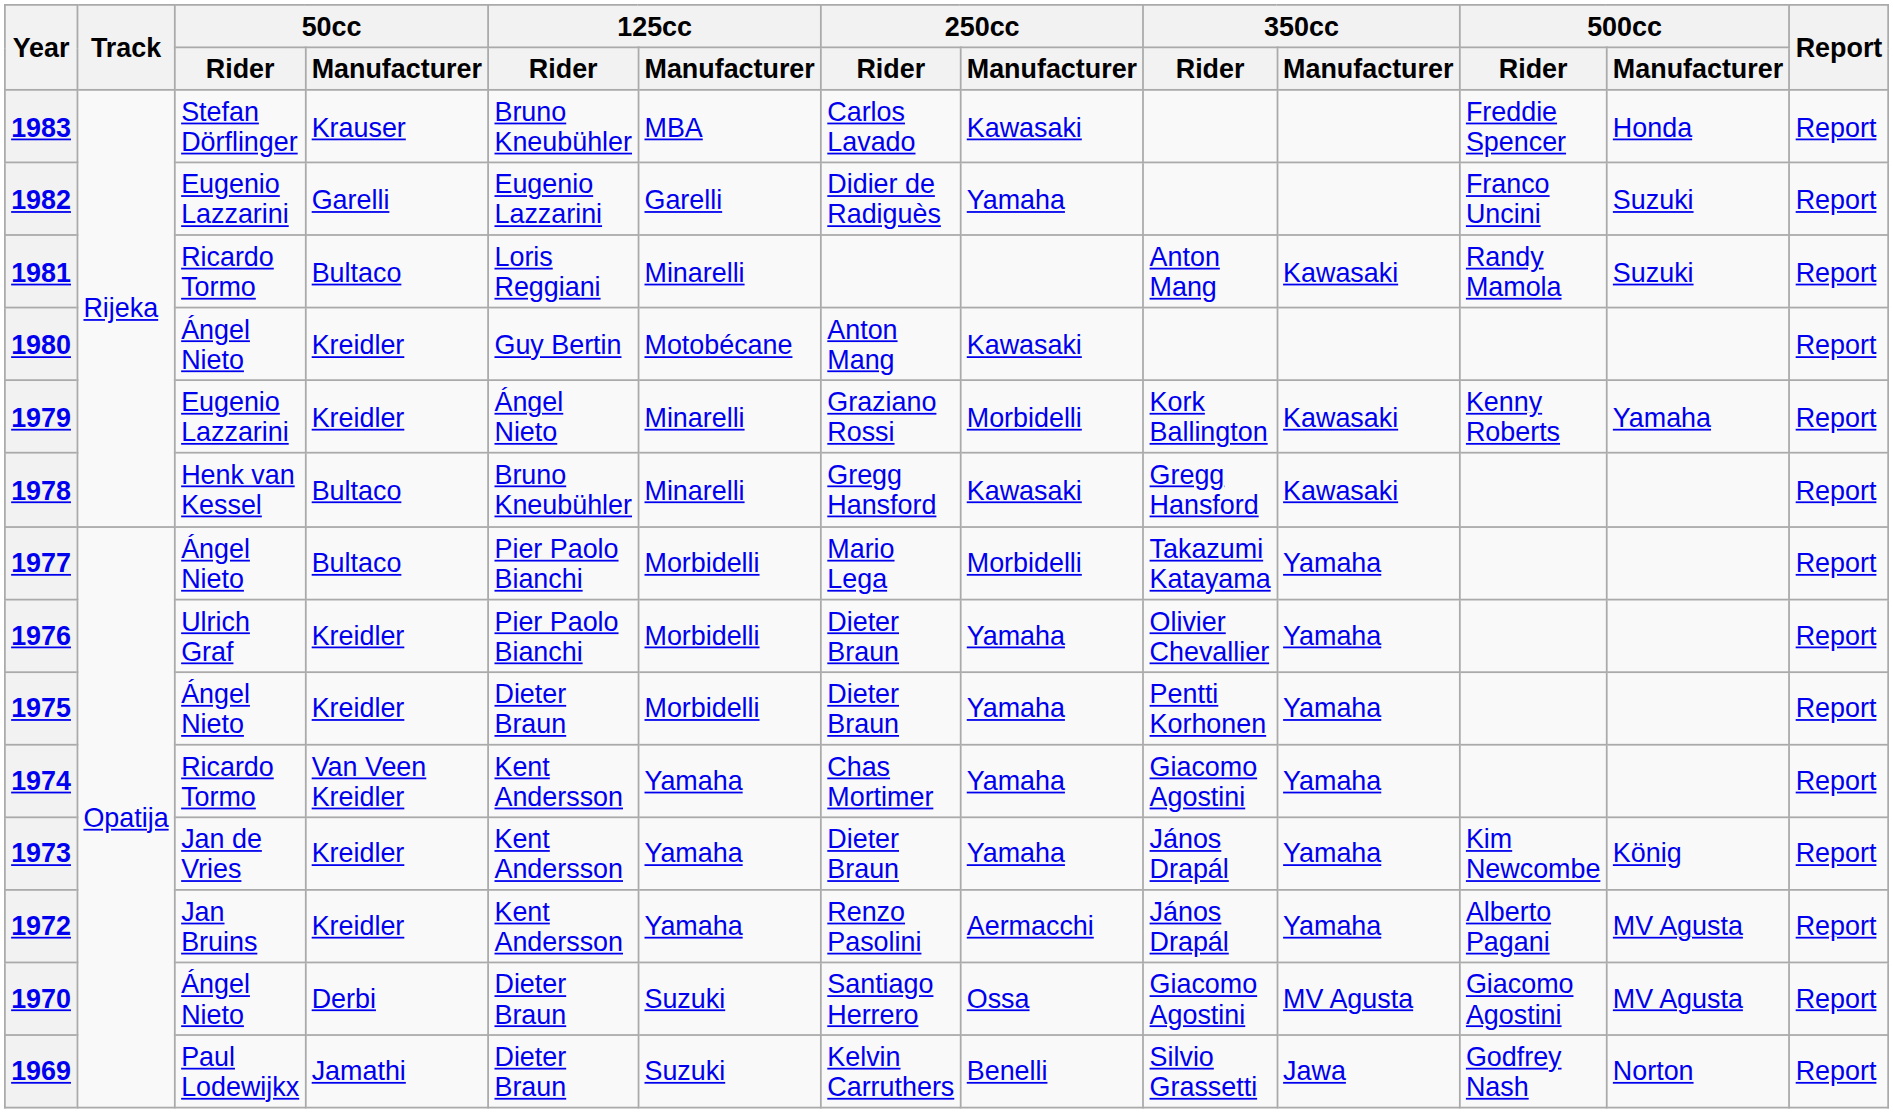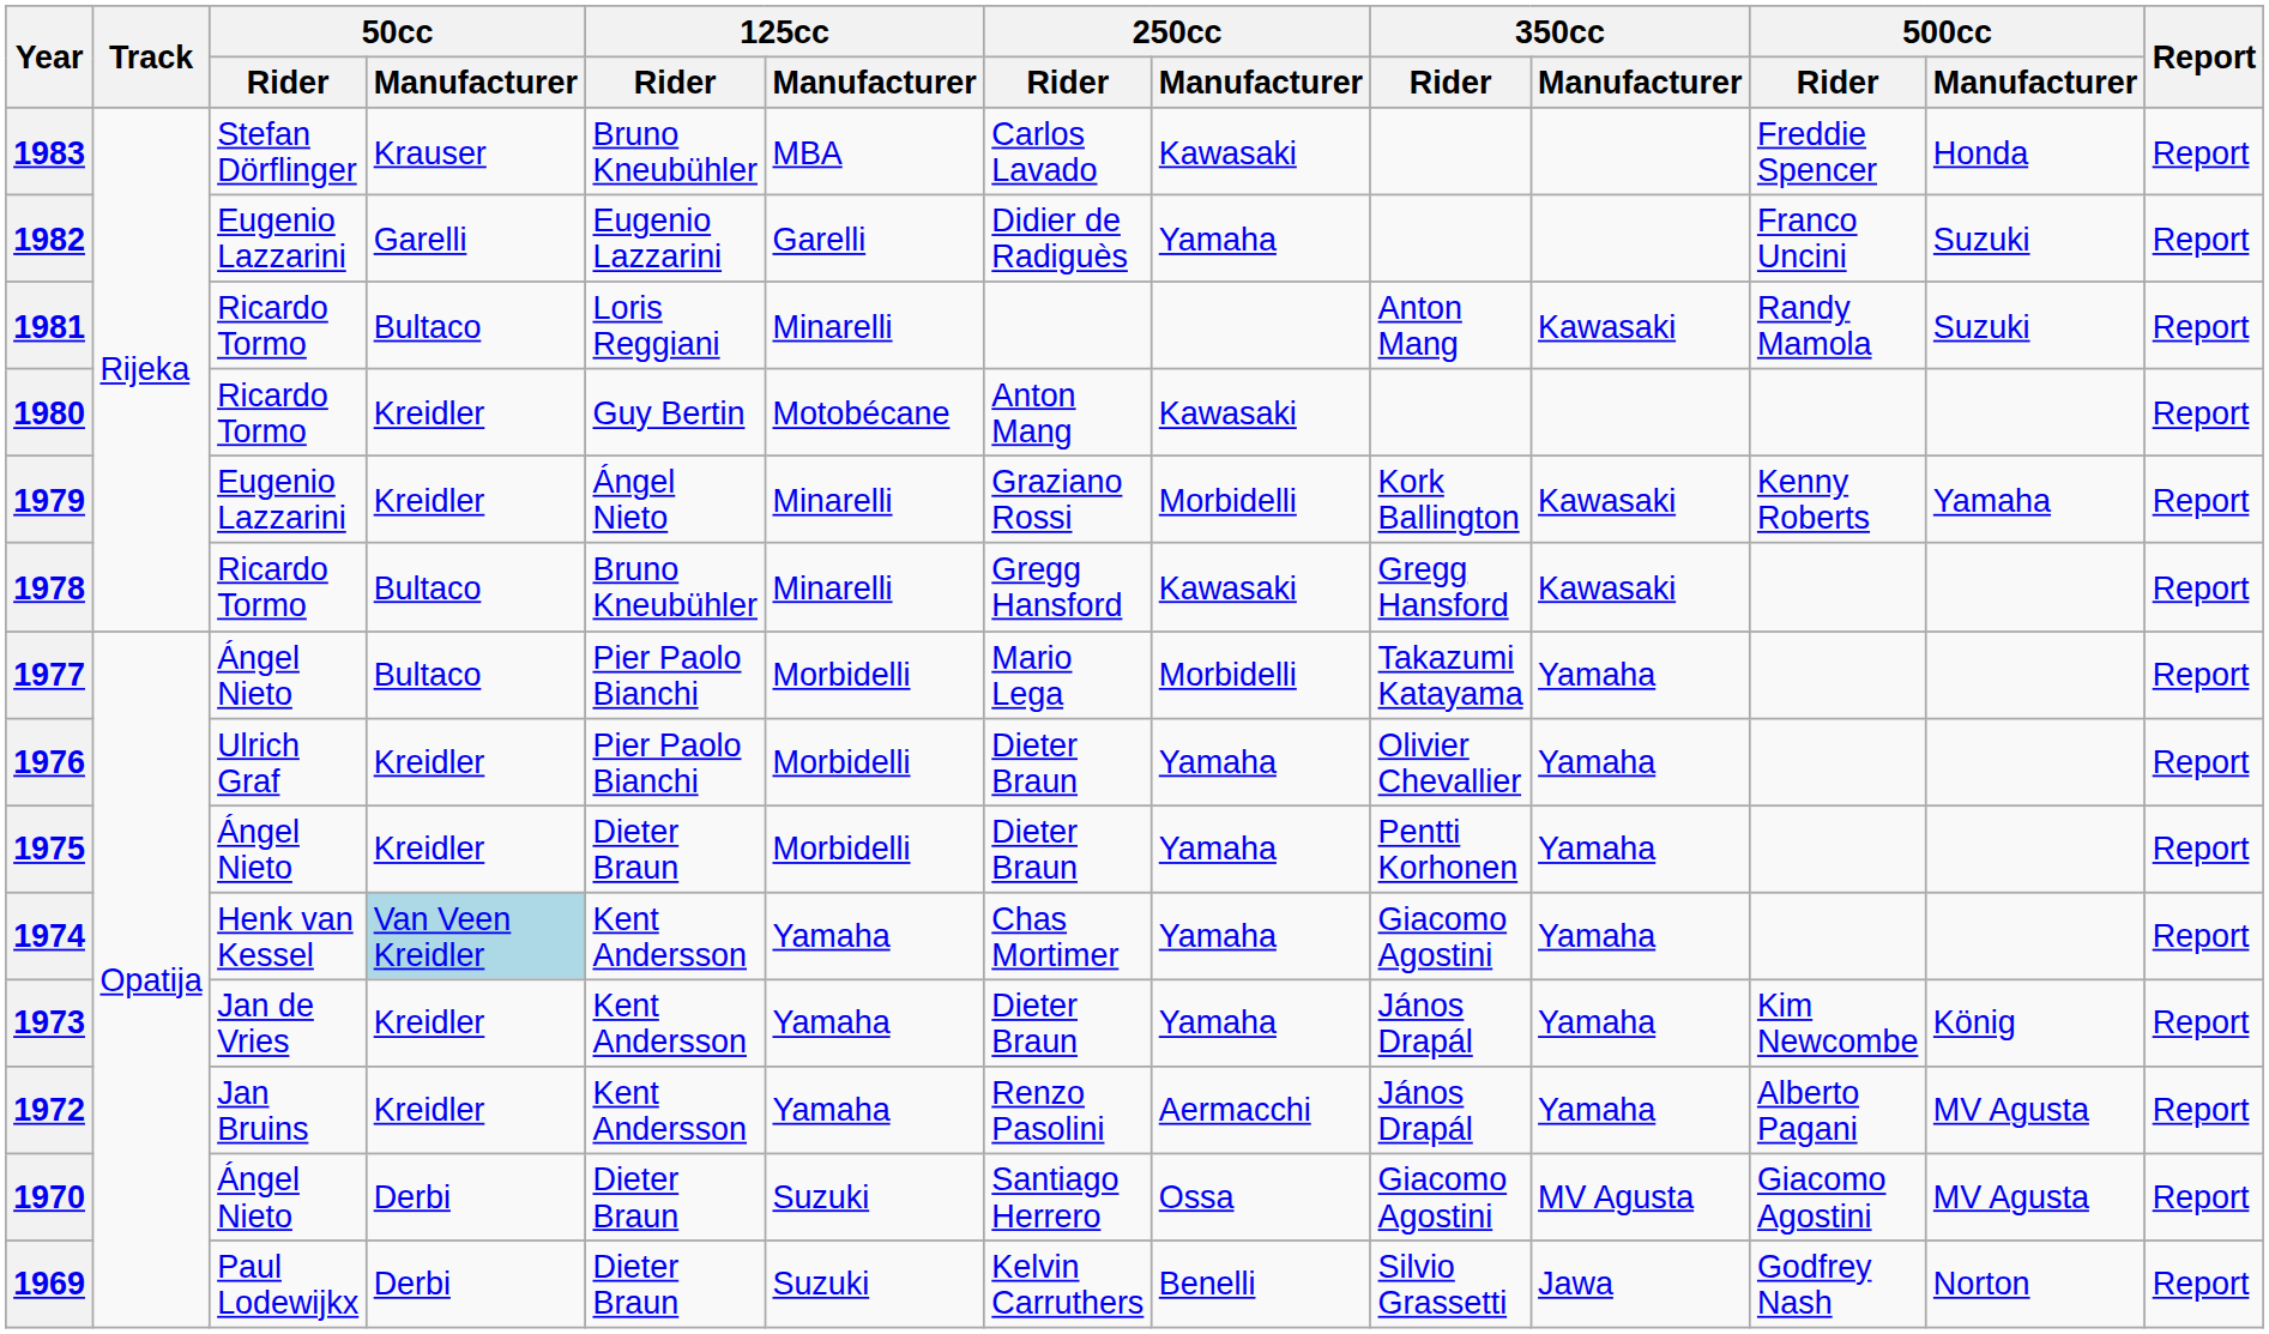1980 | 50cc / Rider: Ángel Nieto -> Ricardo Tormo
1978 | 50cc / Rider: Henk van Kessel -> Ricardo Tormo
1974 | 50cc / Rider: Ricardo Tormo -> Henk van Kessel
1974 | 50cc / Manufacturer: no background -> lightblue background
1969 | 50cc / Manufacturer: Jamathi -> Derbi
